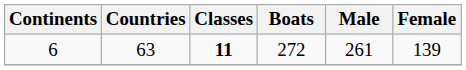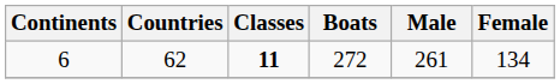6 | Countries: 63 -> 62
6 | Female: 139 -> 134
